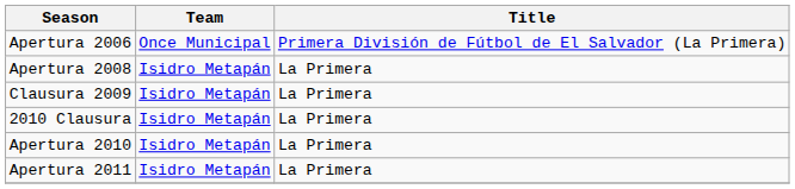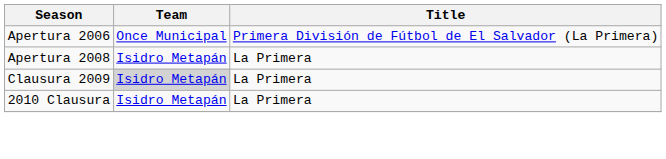Clausura 2009 | Team: no background -> lightgrey background
- row: Apertura 2010 | Isidro Metapán | La Primera
- row: Apertura 2011 | Isidro Metapán | La Primera
